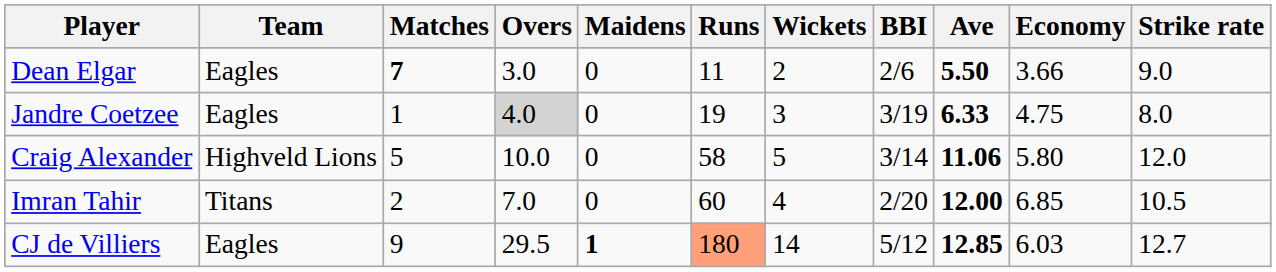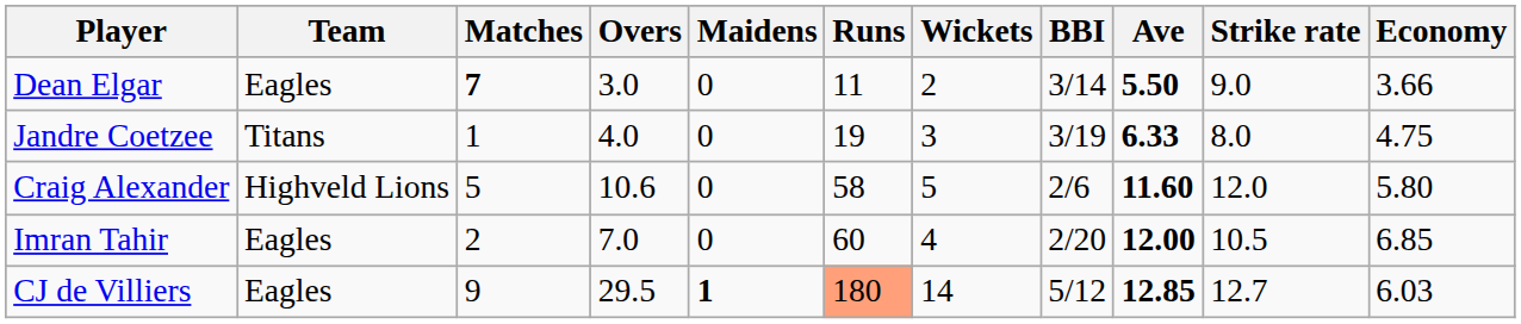columns swapped: Economy <-> Strike rate
Dean Elgar | BBI: 2/6 -> 3/14
Jandre Coetzee | Team: Eagles -> Titans
Jandre Coetzee | Overs: lightgrey background -> no background
Craig Alexander | Overs: 10.0 -> 10.6
Craig Alexander | BBI: 3/14 -> 2/6
Craig Alexander | Ave: 11.06 -> 11.60
Imran Tahir | Team: Titans -> Eagles
